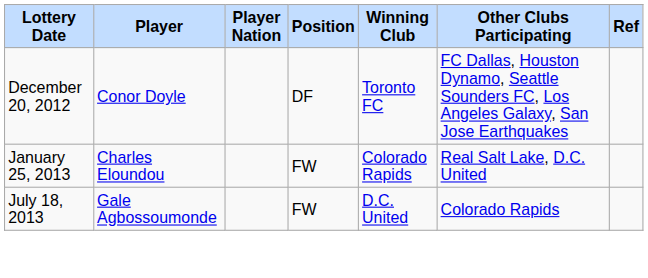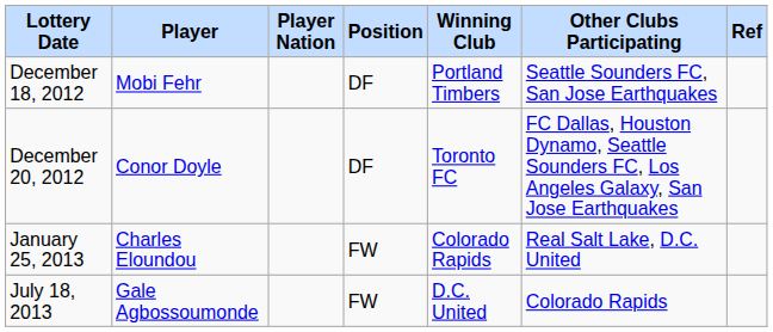+ row: December 18, 2012 | Mobi Fehr | DF | Portland Timbers | Seattle Sounders FC, San Jose Earthquakes
